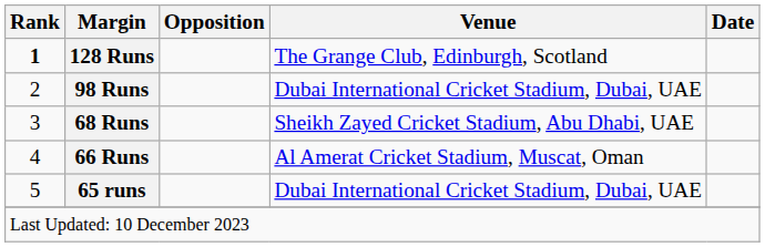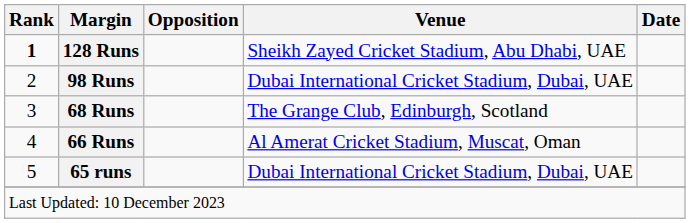128 Runs | Venue: The Grange Club, Edinburgh, Scotland -> Sheikh Zayed Cricket Stadium, Abu Dhabi, UAE
68 Runs | Venue: Sheikh Zayed Cricket Stadium, Abu Dhabi, UAE -> The Grange Club, Edinburgh, Scotland
